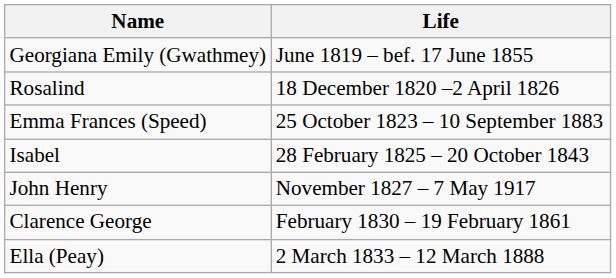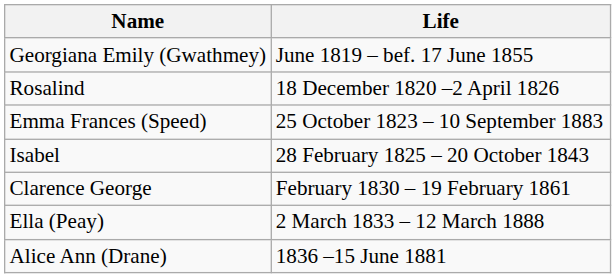- row: John Henry | November 1827 – 7 May 1917
+ row: Alice Ann (Drane) | 1836 –15 June 1881
